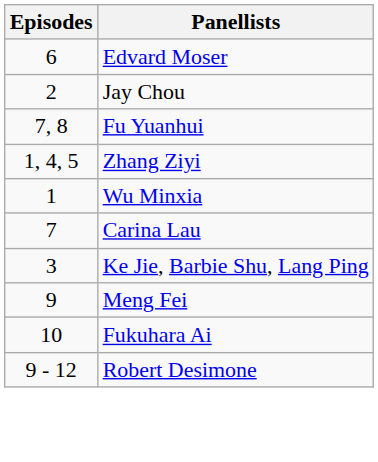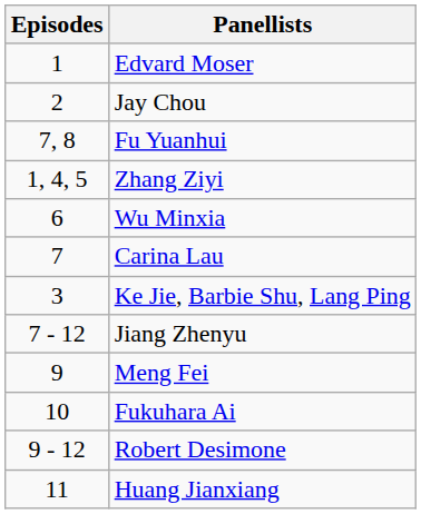Edvard Moser | Episodes: 6 -> 1
Wu Minxia | Episodes: 1 -> 6
+ row: 7 - 12 | Jiang Zhenyu
+ row: 11 | Huang Jianxiang
